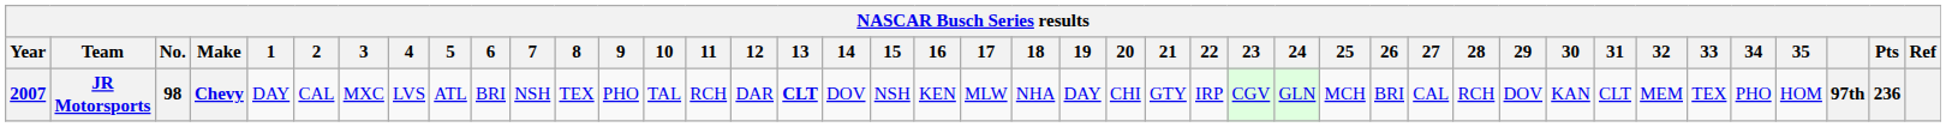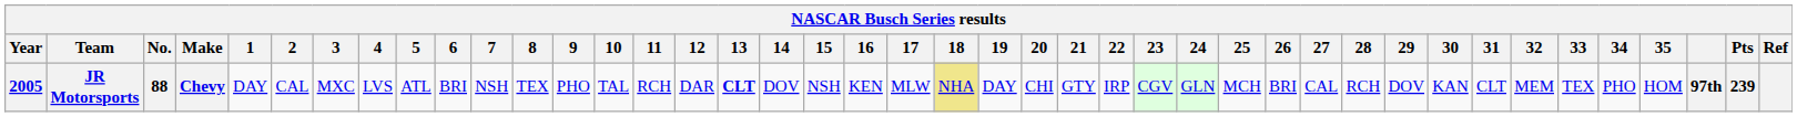JR Motorsports | Year: 2007 -> 2005
JR Motorsports | No.: 98 -> 88
JR Motorsports | 18: no background -> khaki background
JR Motorsports | Pts: 236 -> 239
